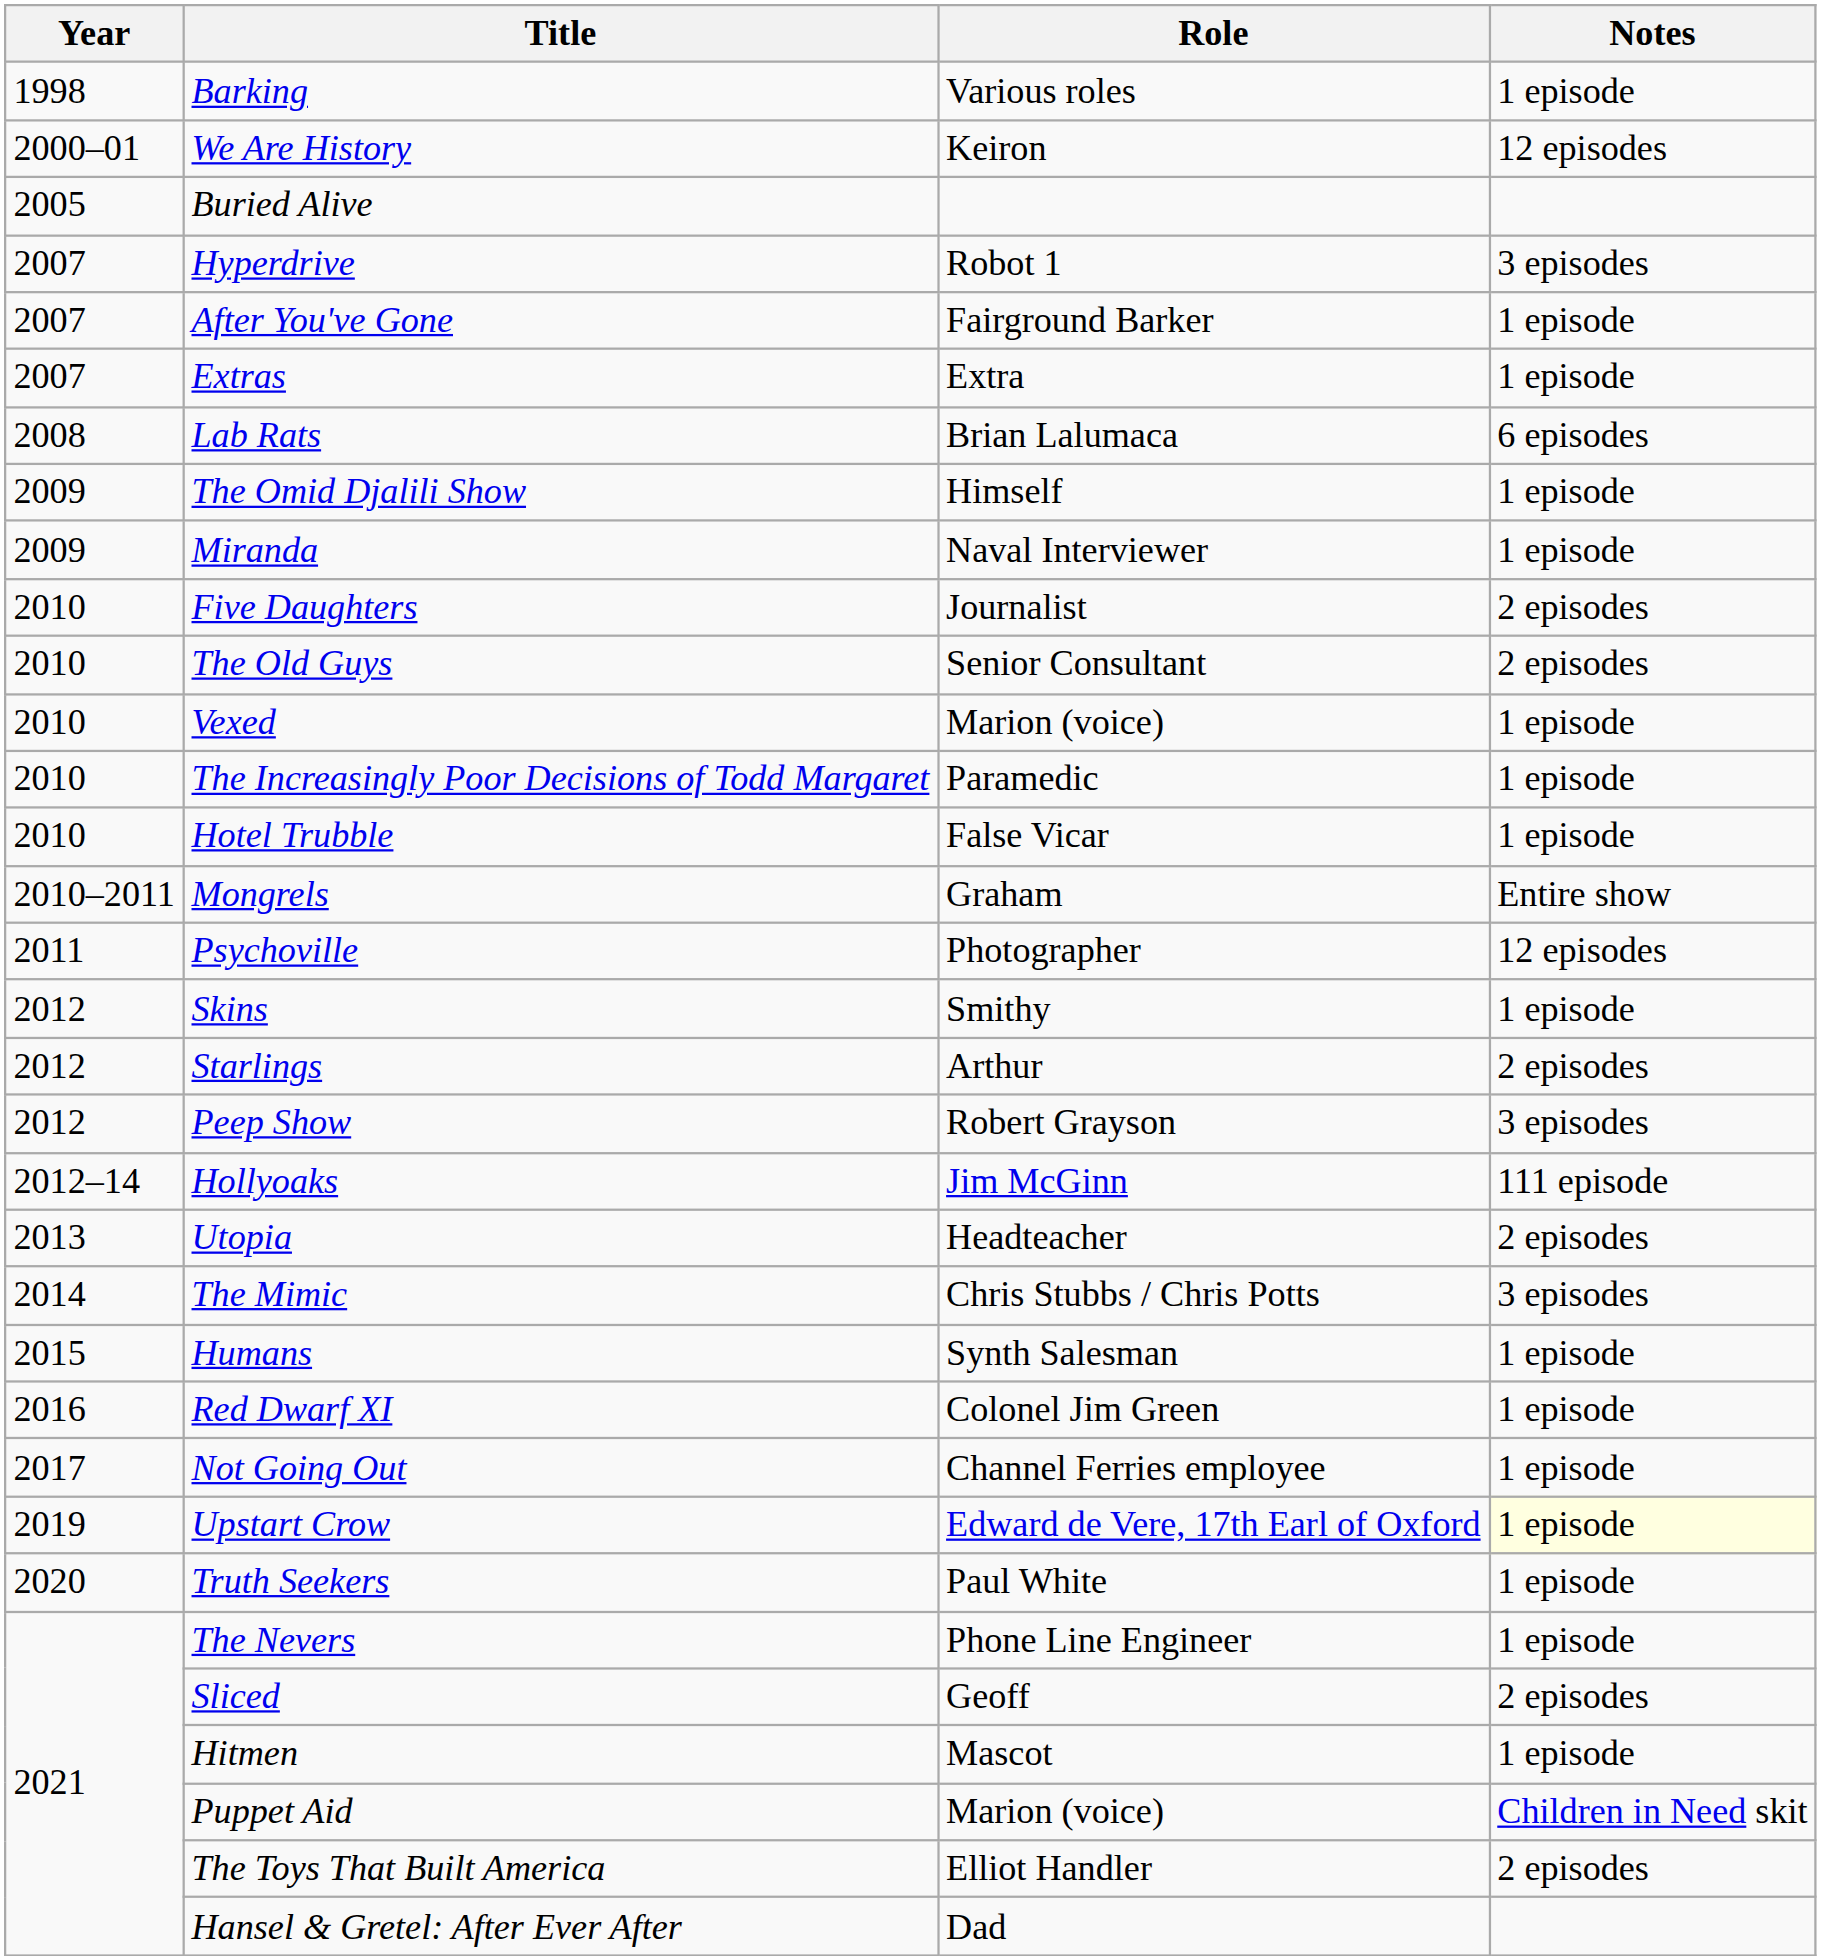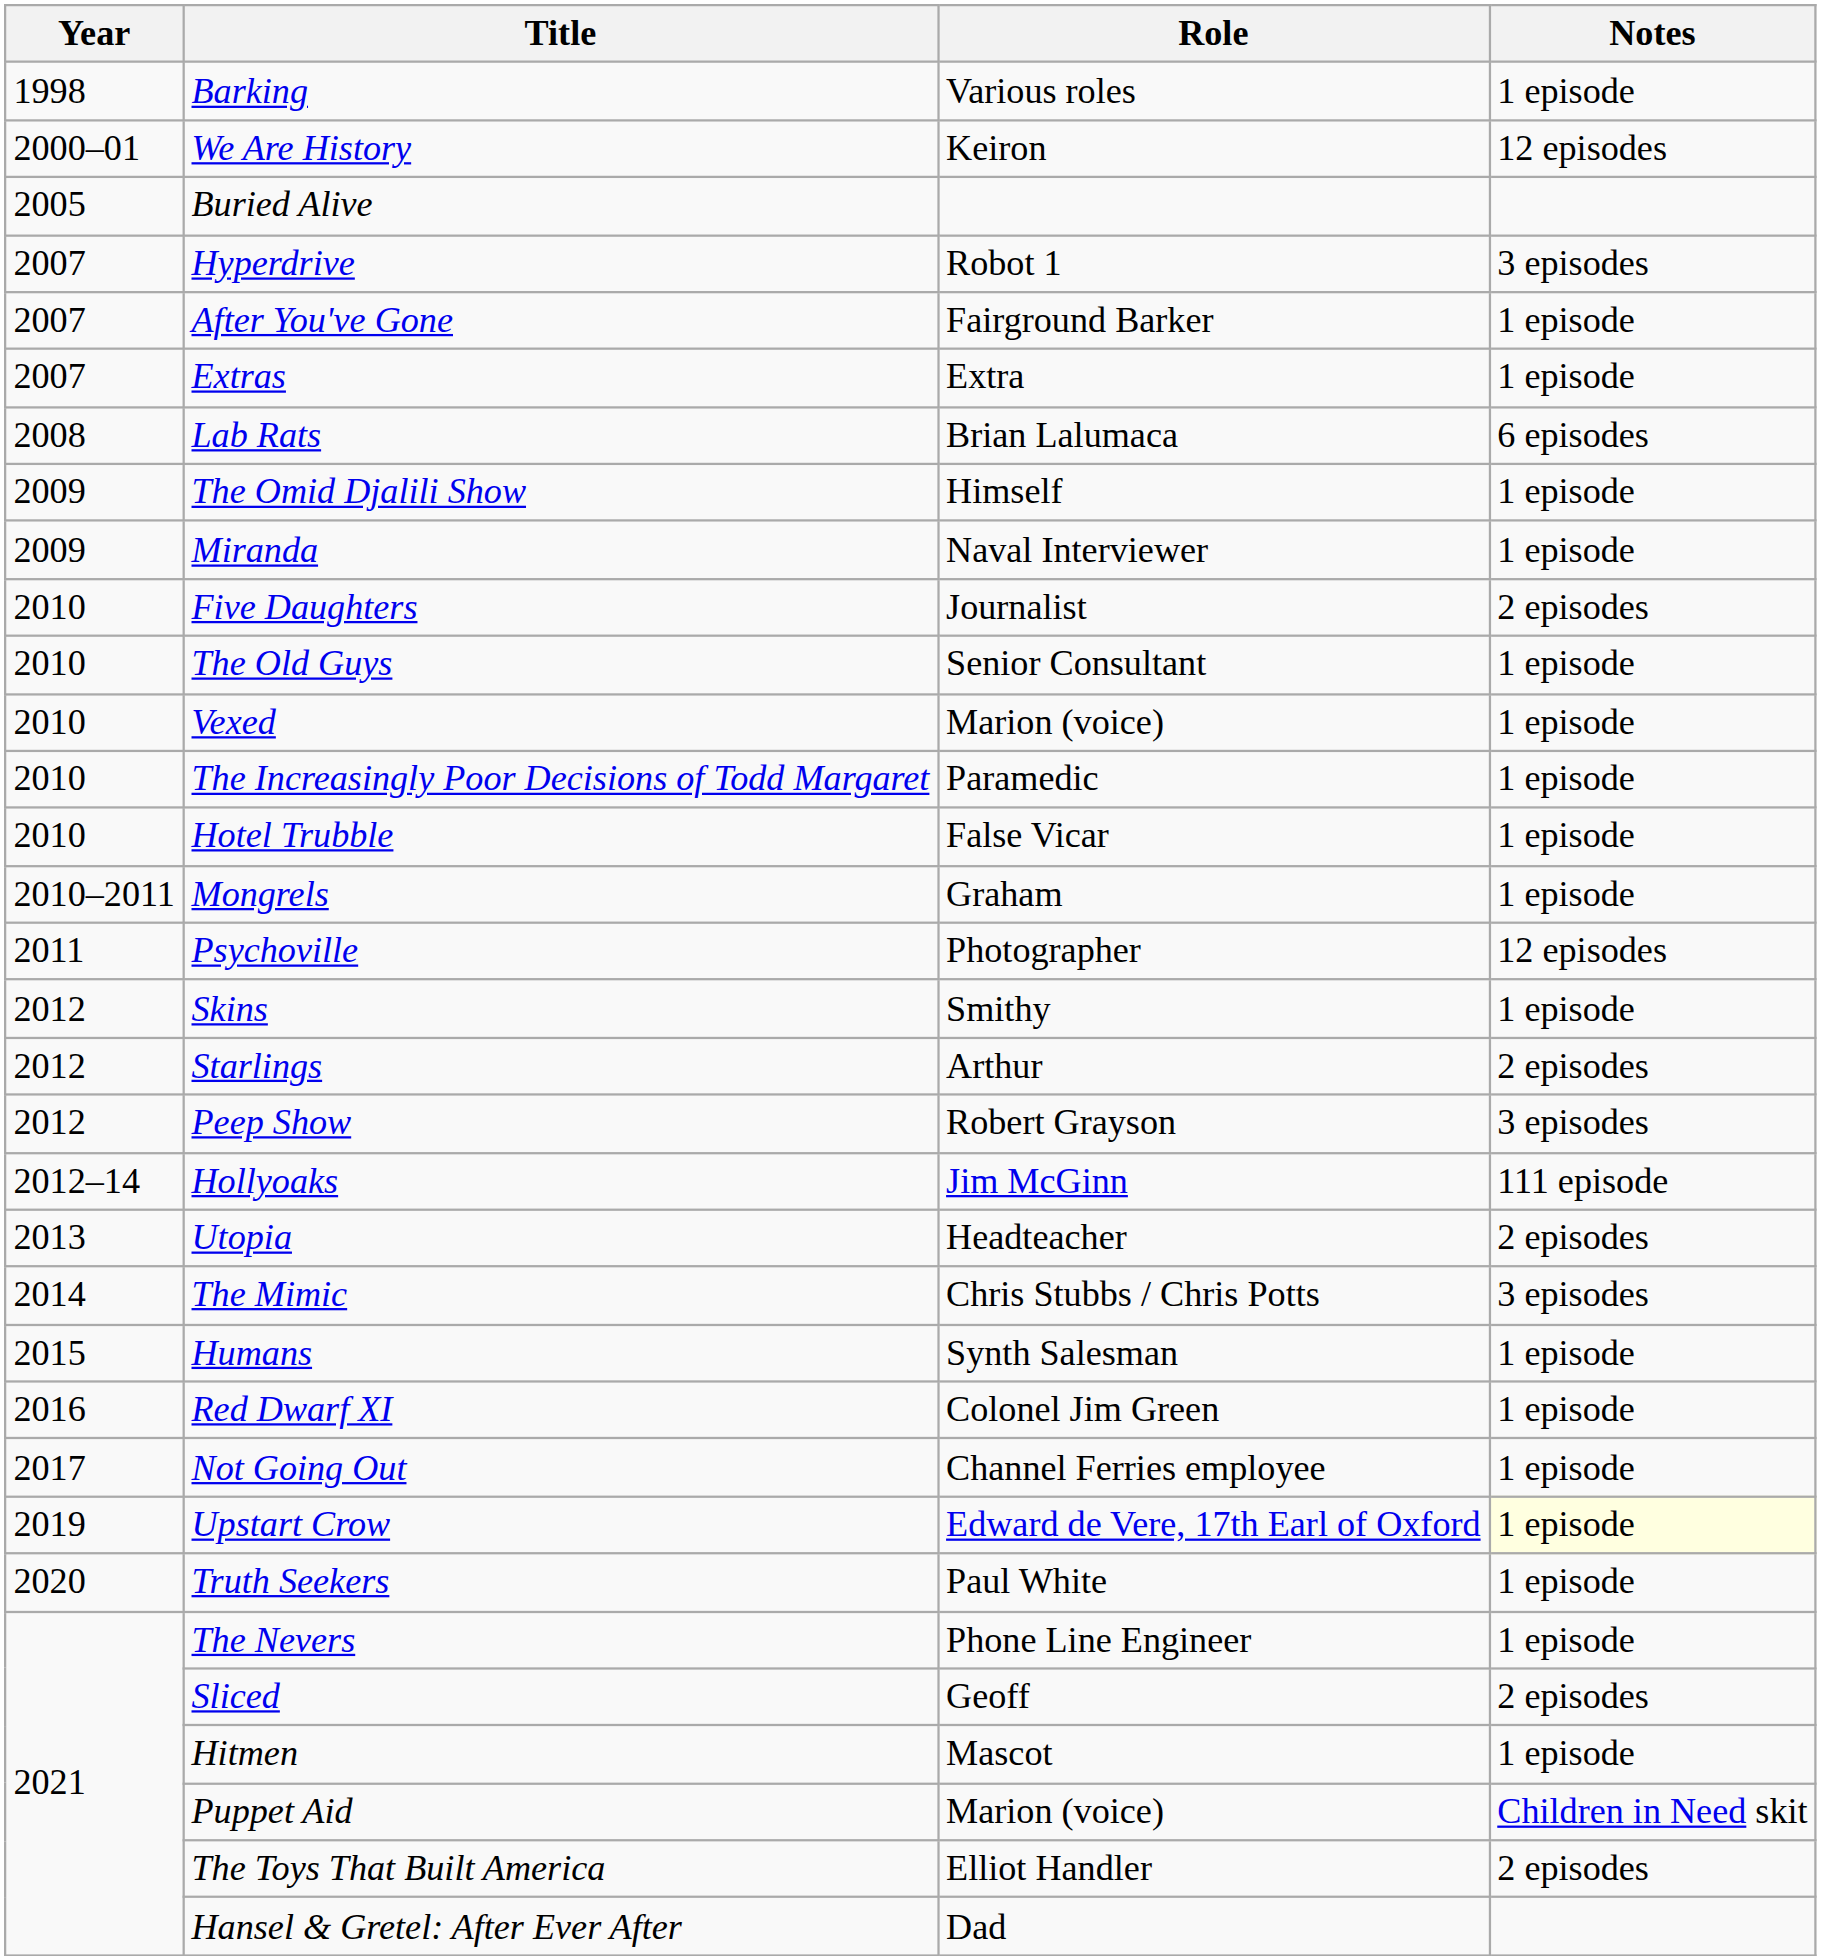The Old Guys | Notes: 2 episodes -> 1 episode
Mongrels | Notes: Entire show -> 1 episode
